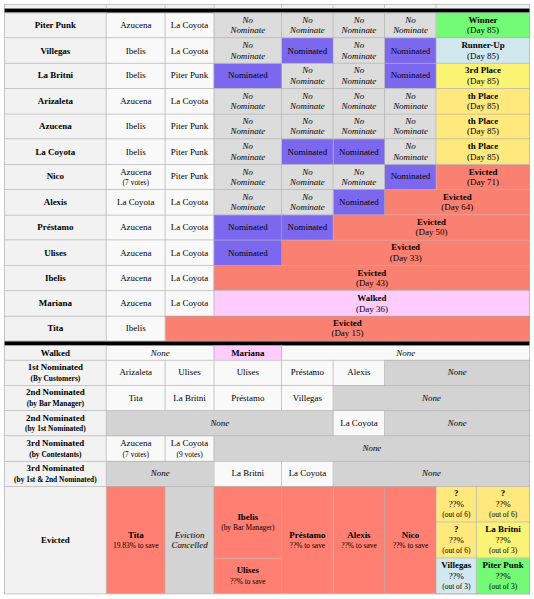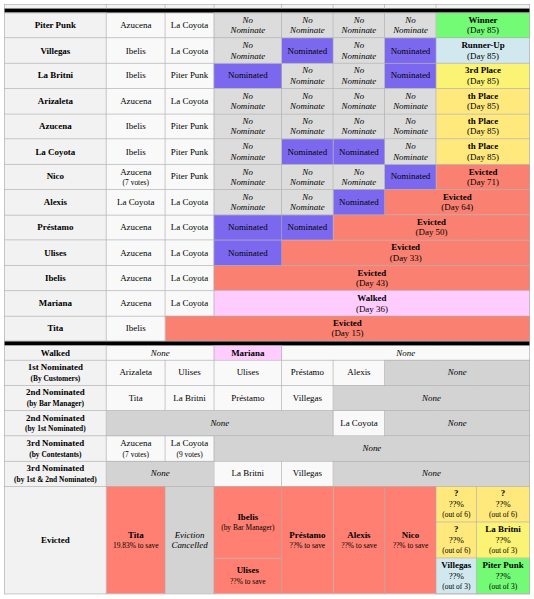3rd Nominated (by 1st & 2nd Nominated) | column 5: La Coyota -> Villegas
